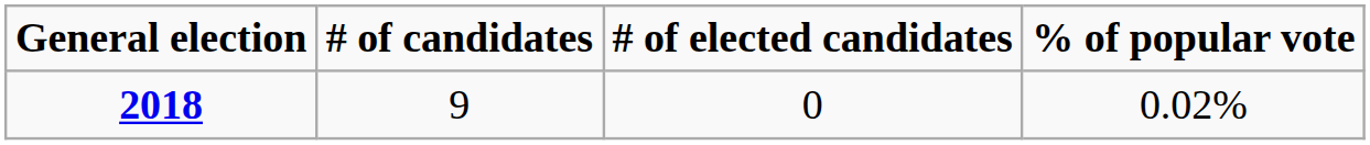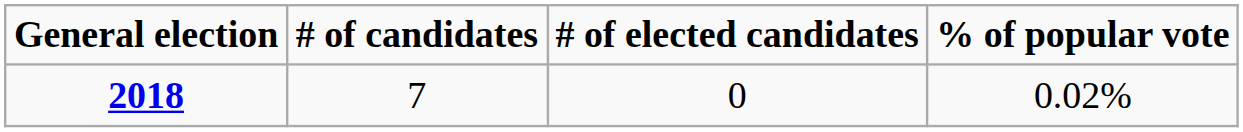2018 | # of candidates: 9 -> 7
